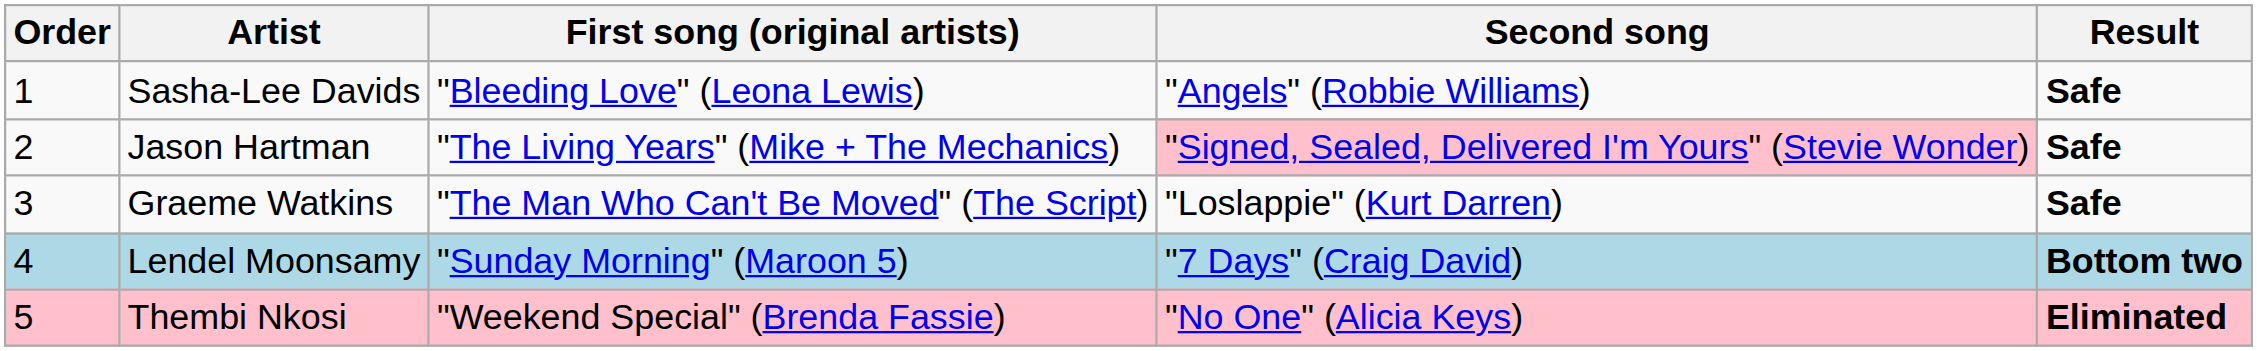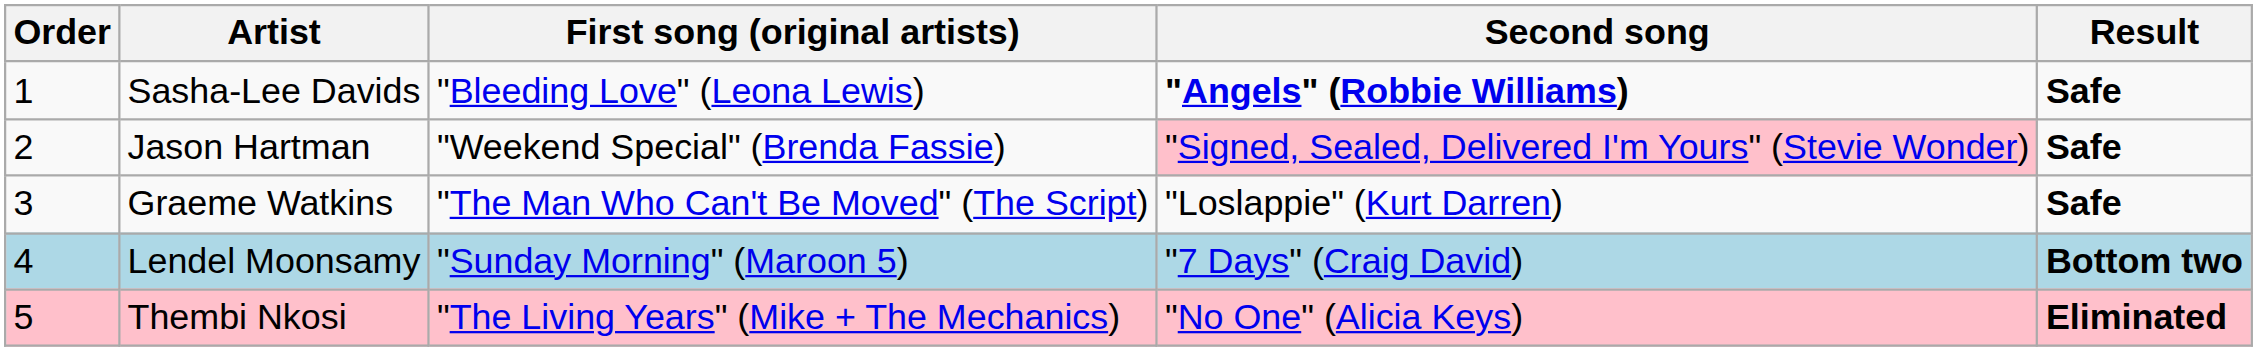Sasha-Lee Davids | Second song: normal -> bold
Jason Hartman | First song (original artists): "The Living Years" (Mike + The Mechanics) -> "Weekend Special" (Brenda Fassie)
Thembi Nkosi | First song (original artists): "Weekend Special" (Brenda Fassie) -> "The Living Years" (Mike + The Mechanics)
